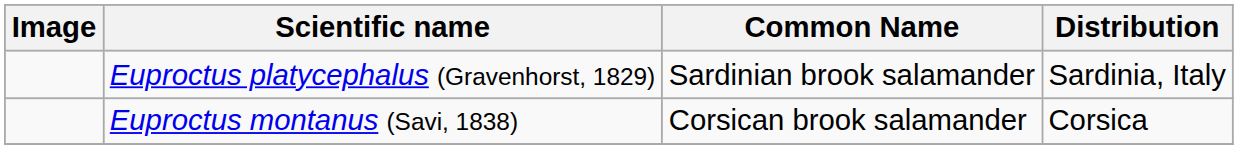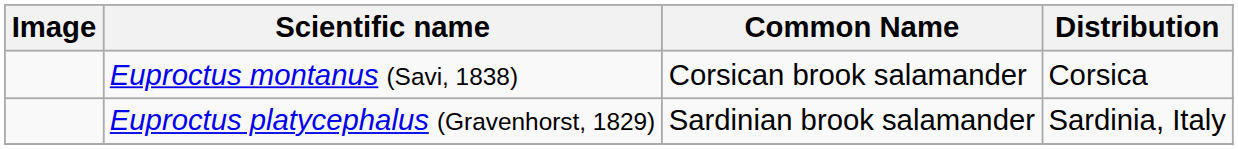rows swapped: Euproctus montanus (Savi, 1838) <-> Euproctus platycephalus (Gravenhorst, 1829)
